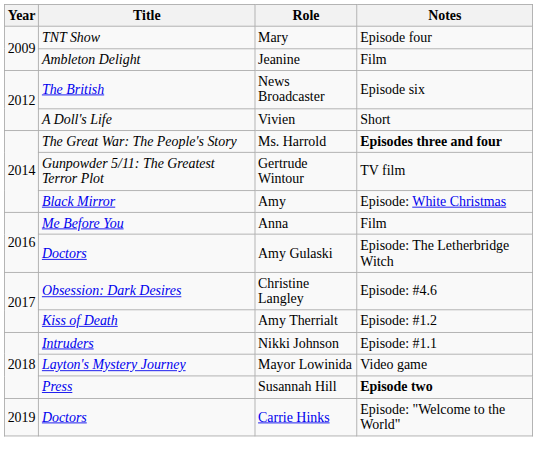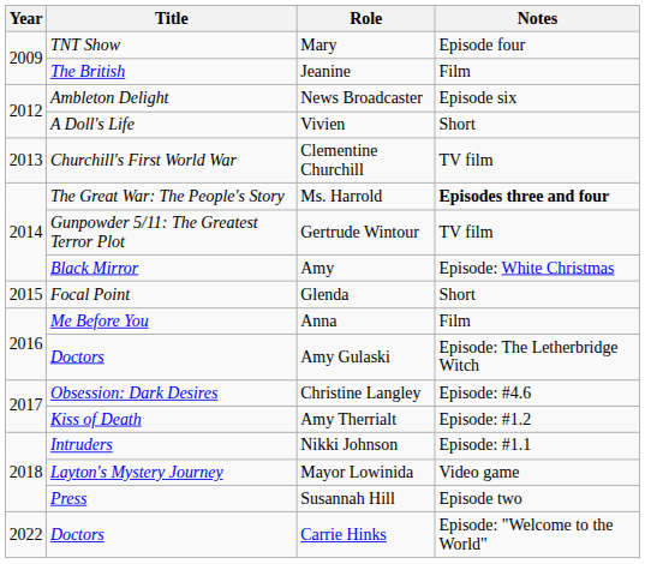Jeanine | Title: Ambleton Delight -> The British
News Broadcaster | Title: The British -> Ambleton Delight
+ row: 2013 | Churchill's First World War | Clementine Churchill | TV film
+ row: 2015 | Focal Point | Glenda | Short
Susannah Hill | Notes: bold -> normal
Carrie Hinks | Year: 2019 -> 2022
